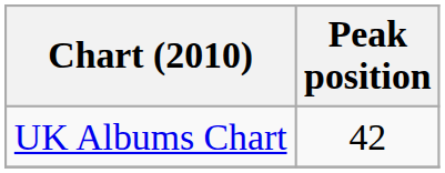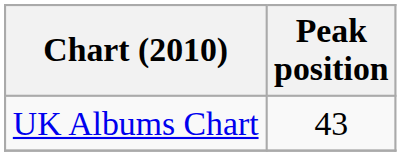UK Albums Chart | Peak position: 42 -> 43
